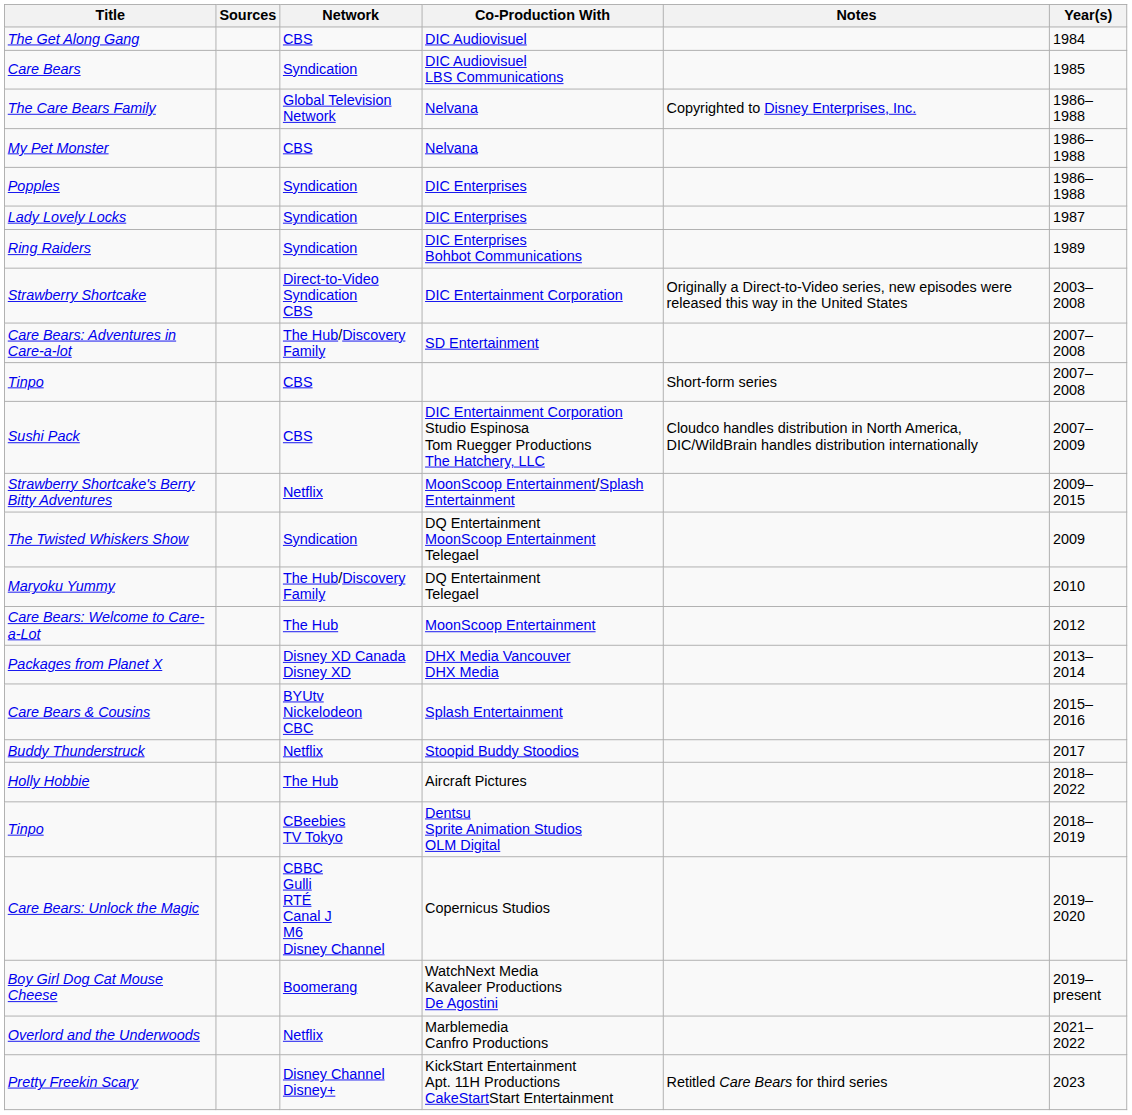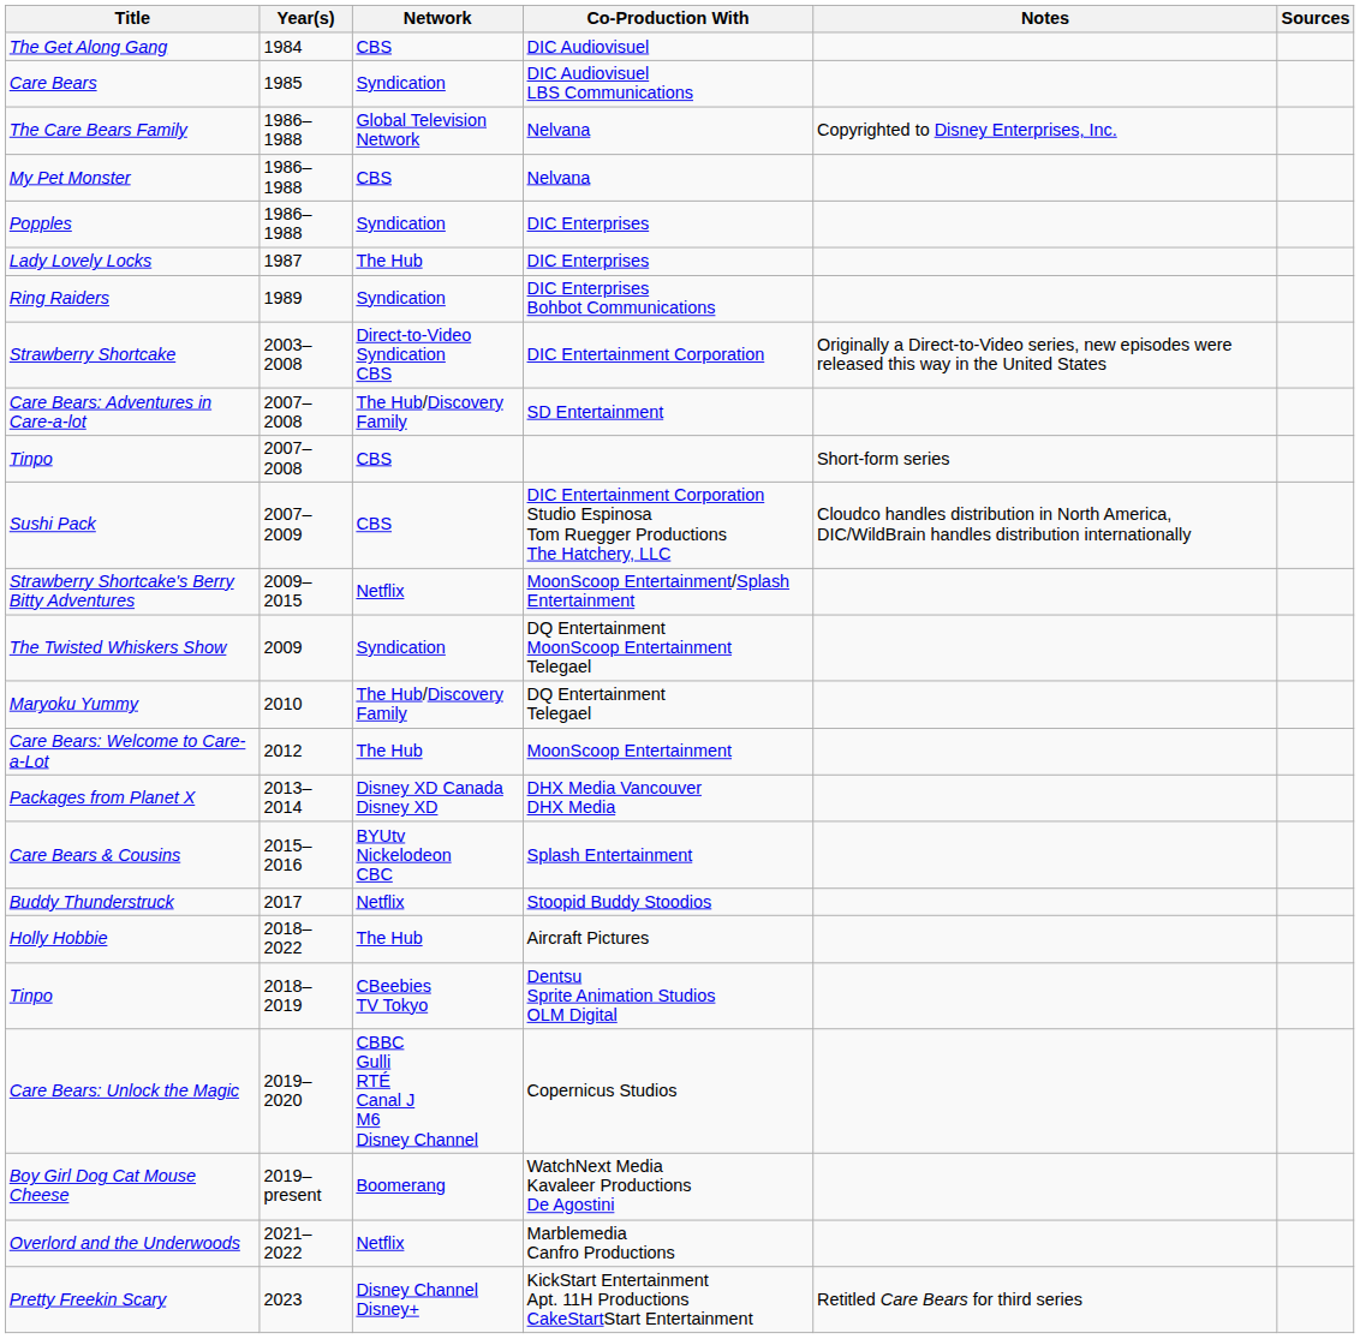columns swapped: Year(s) <-> Sources
Lady Lovely Locks | Network: Syndication -> The Hub
